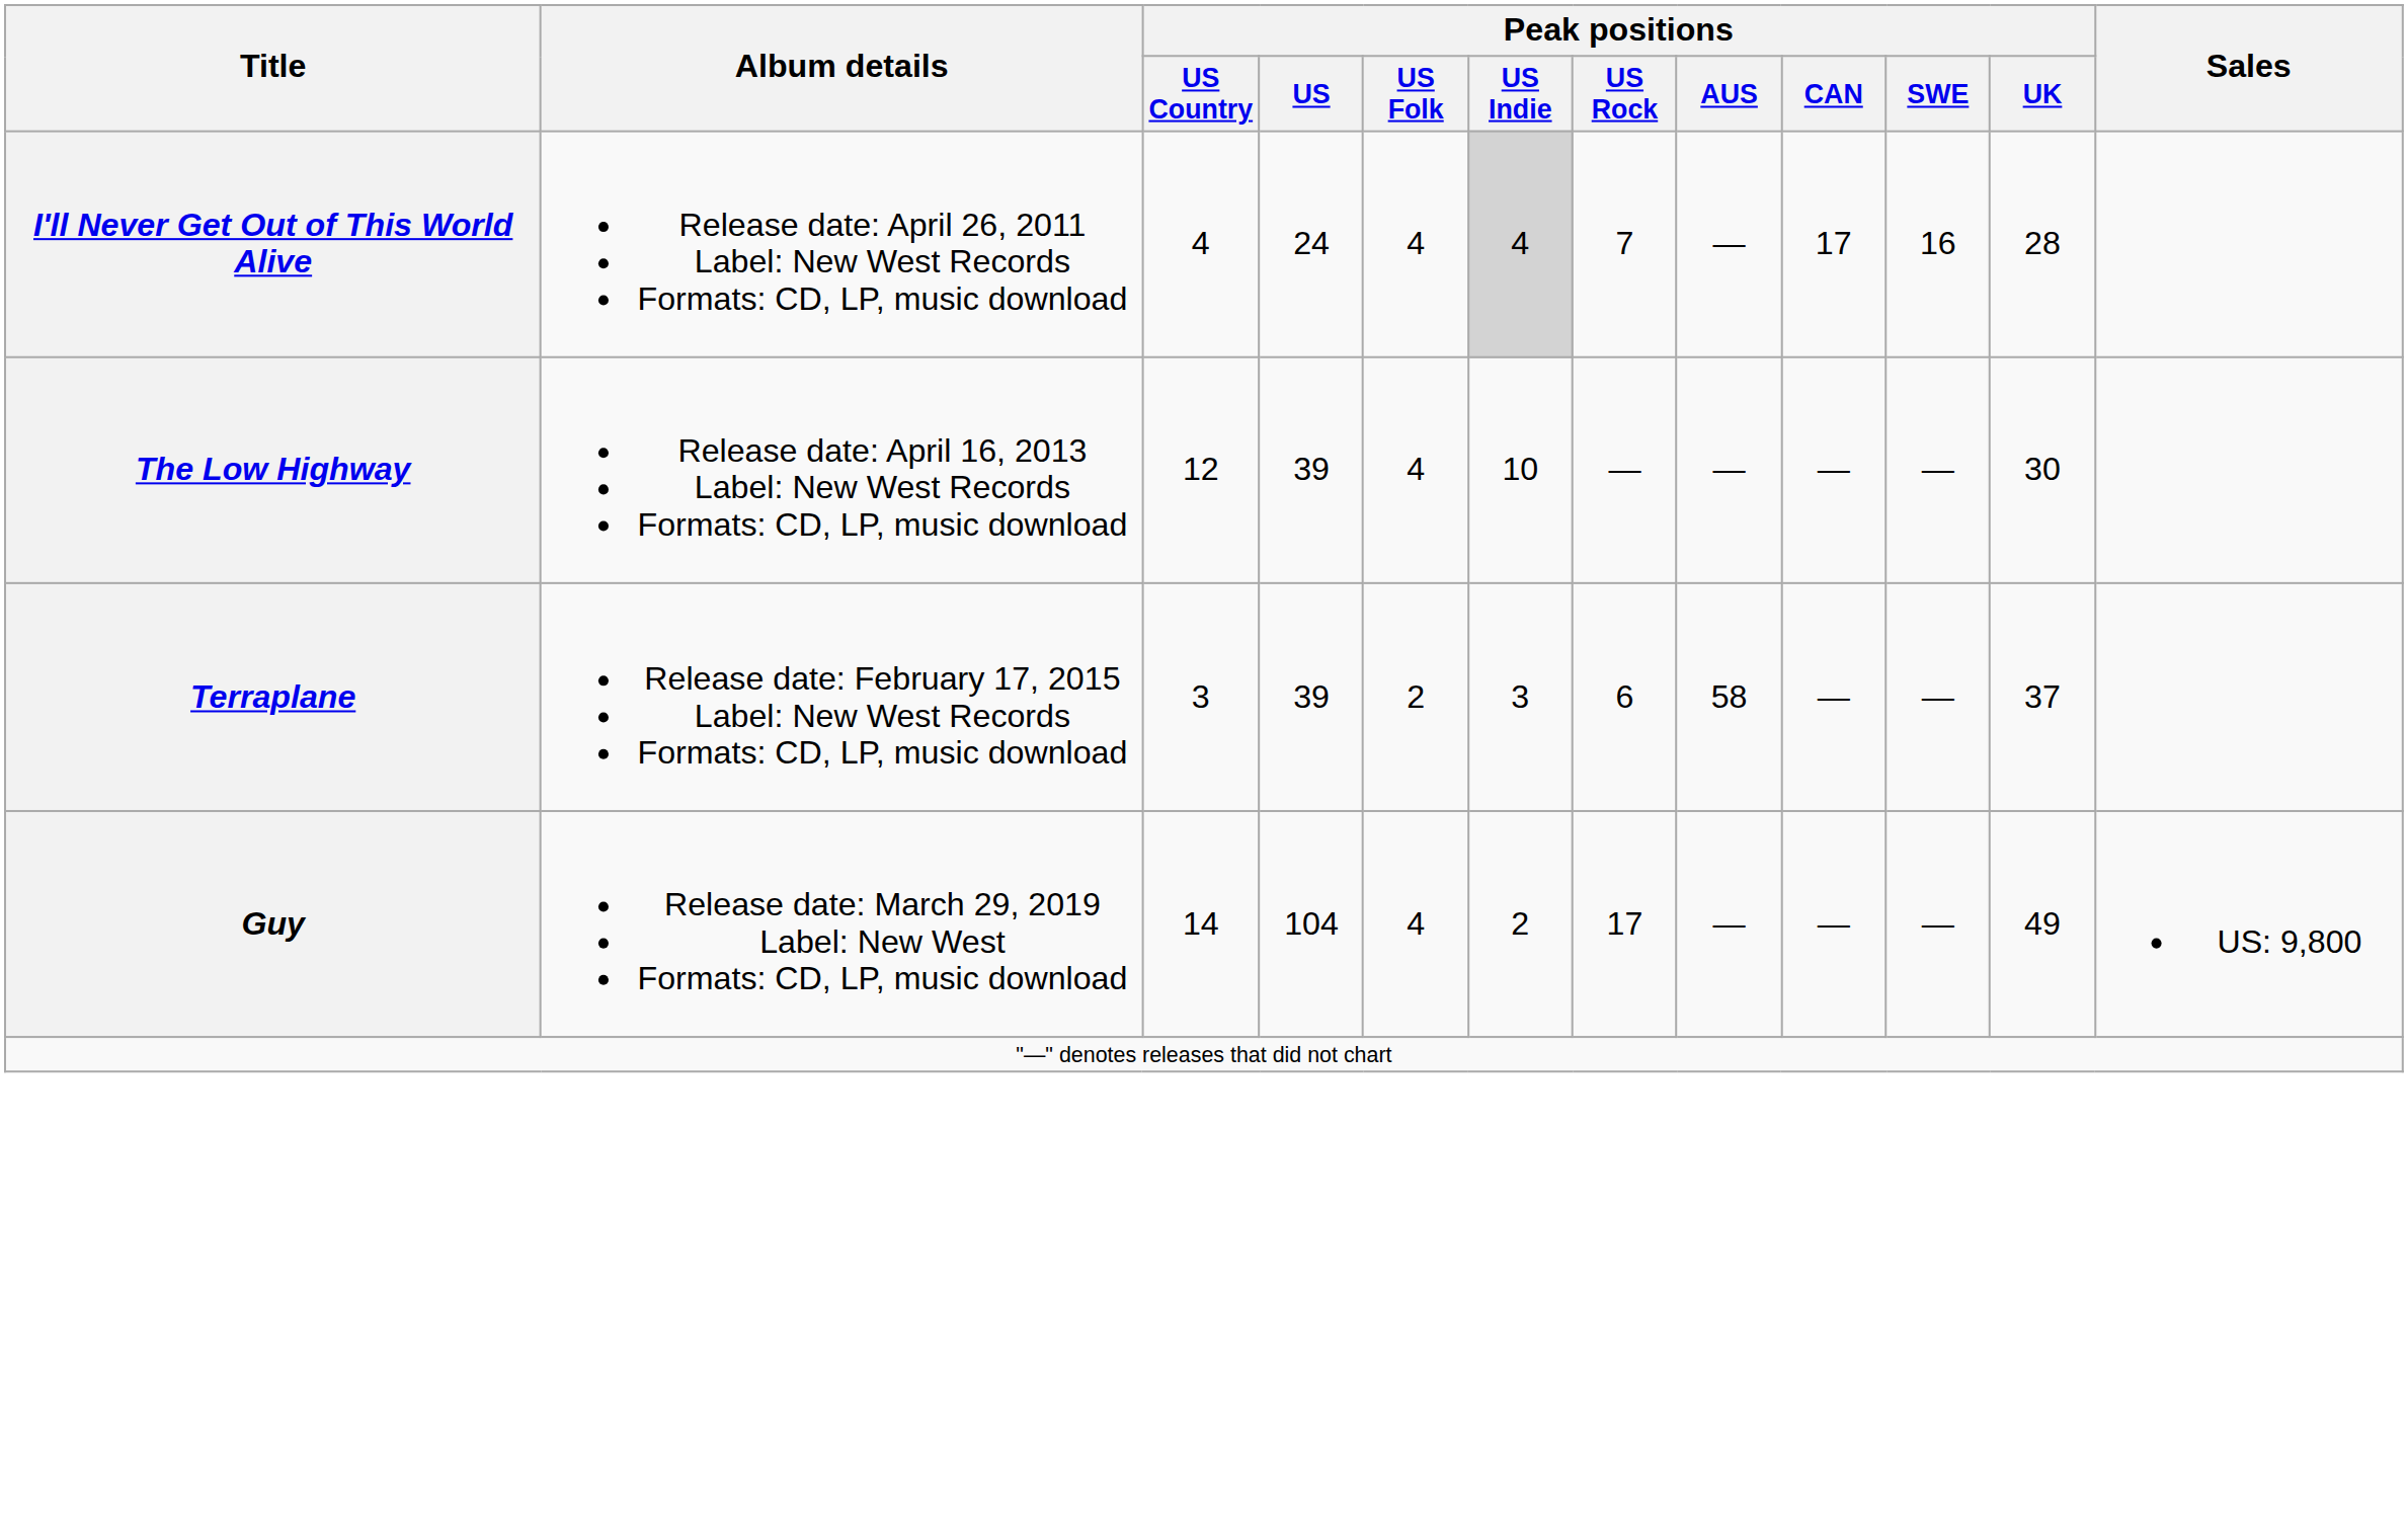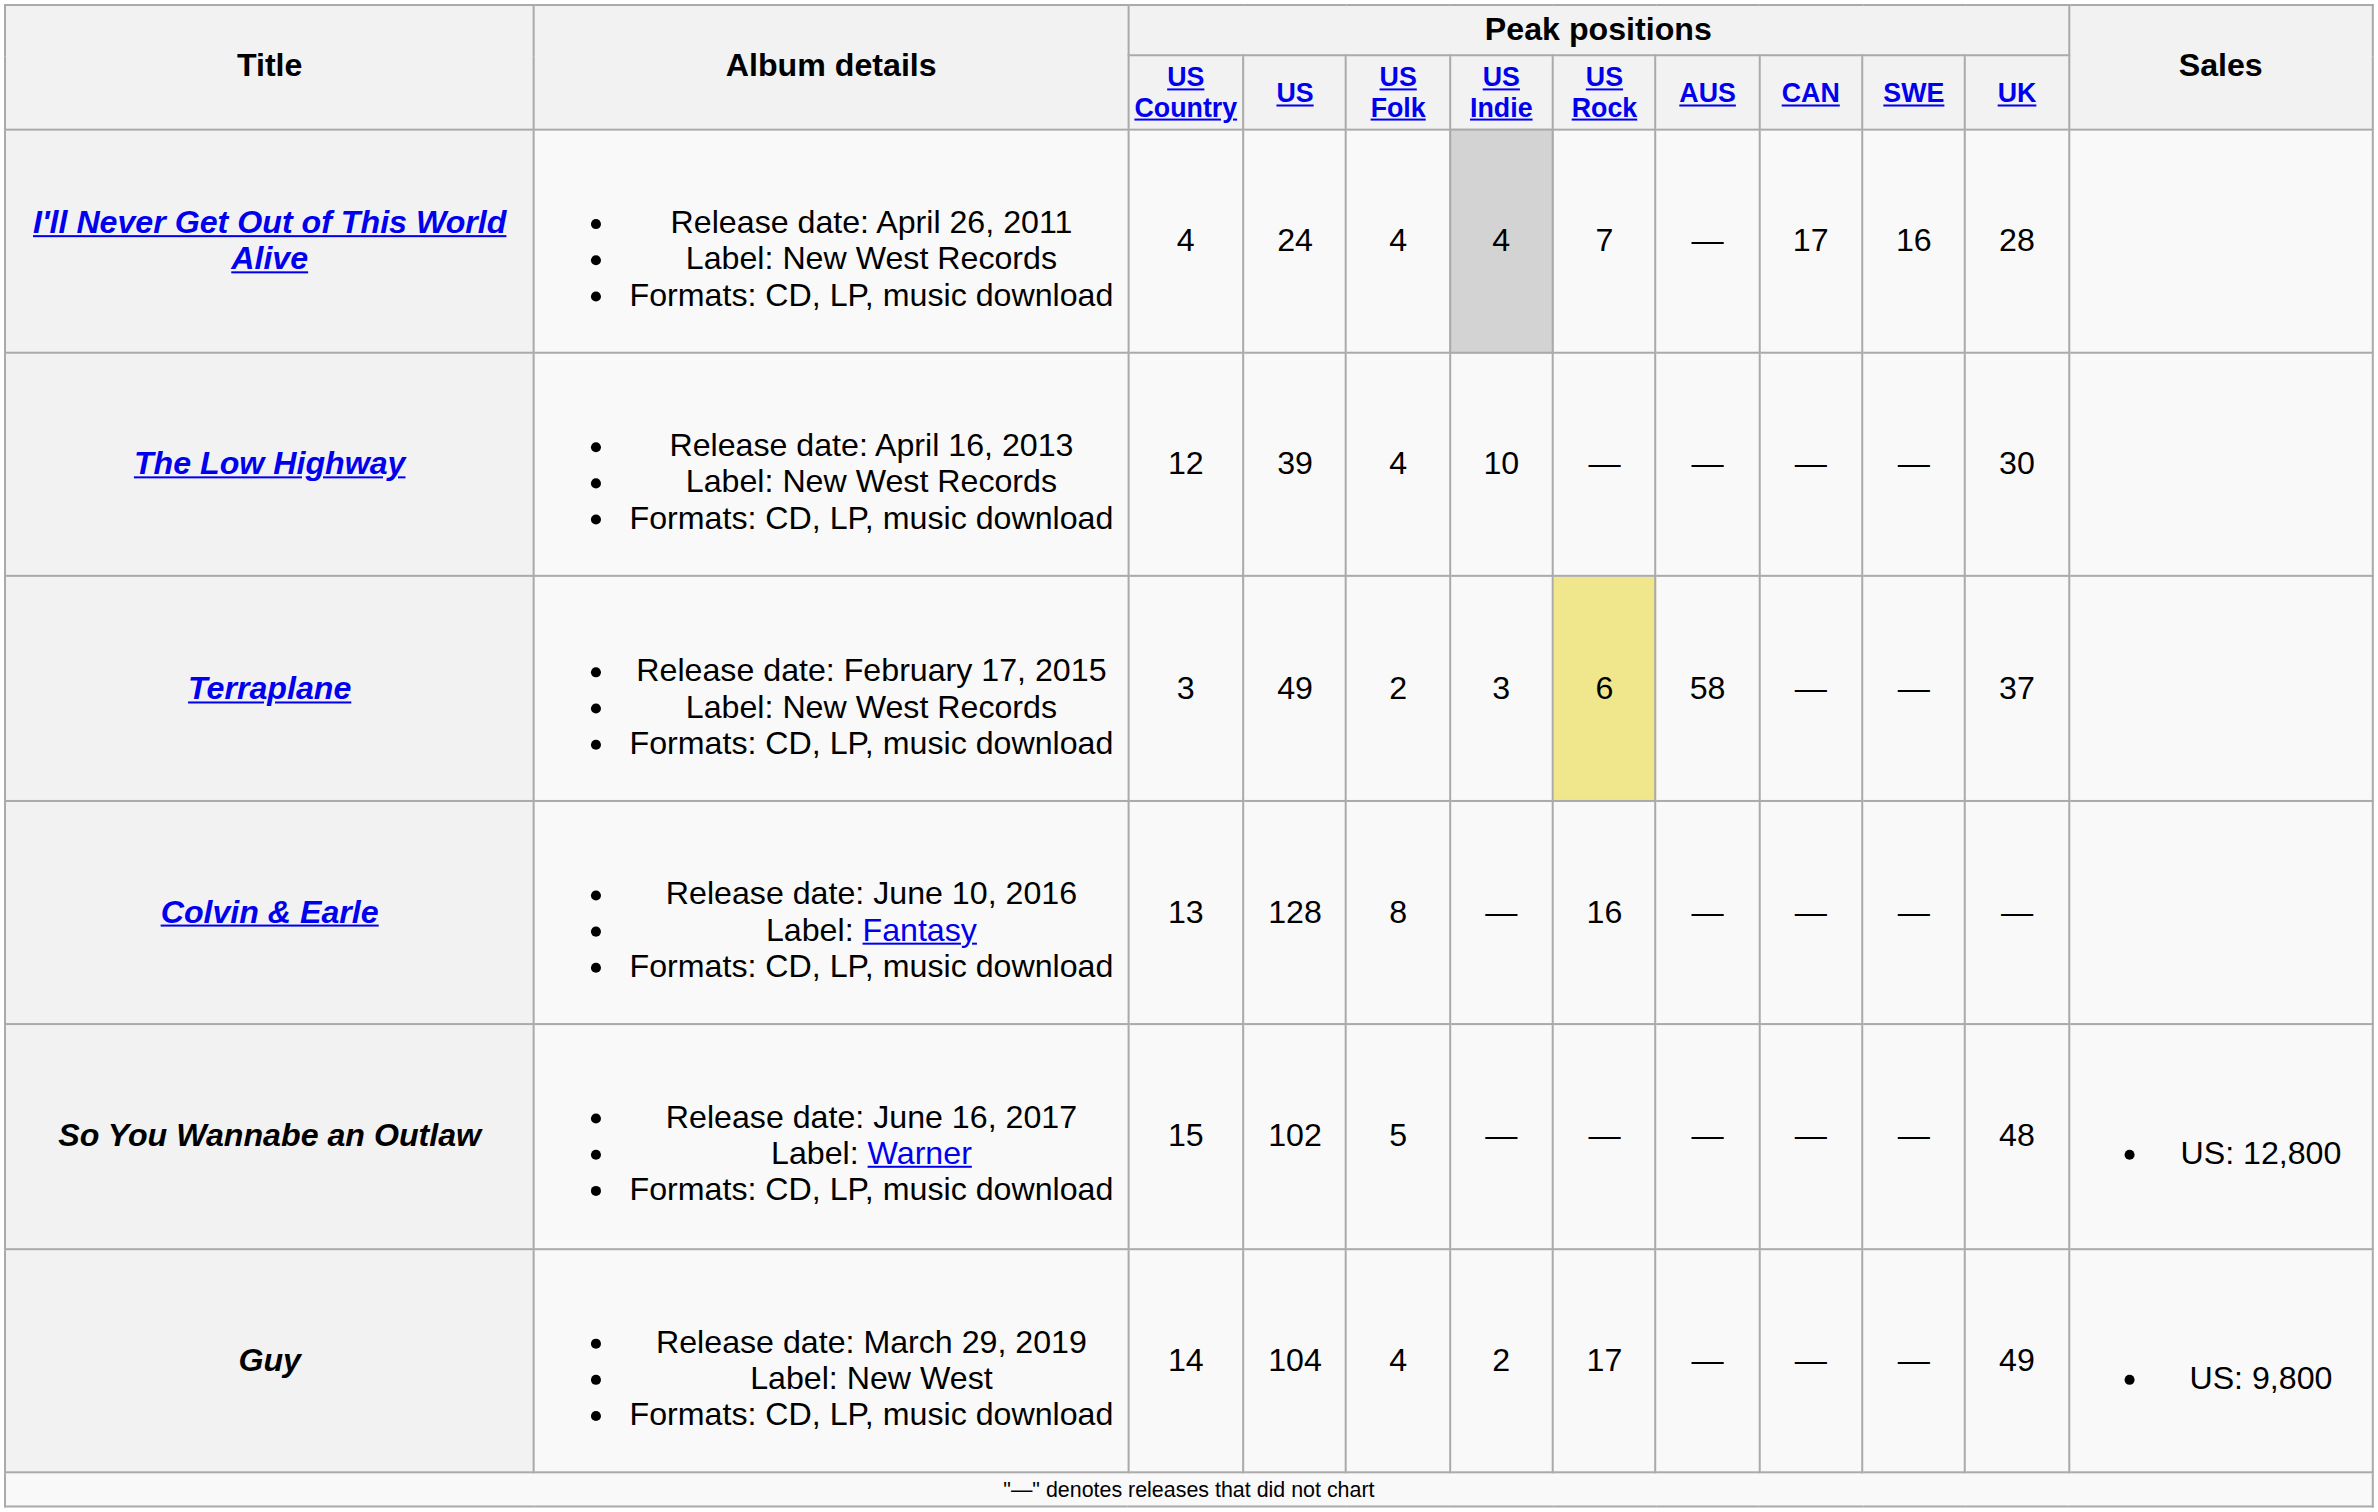Terraplane | Peak positions / US: 39 -> 49
Terraplane | Peak positions / US Rock: no background -> khaki background
+ row: Colvin & Earle | Release date: June 10, 2016 Label: Fantasy Formats: CD, LP, music download | 13 | 128 | 8 | — | 16 | — | — | — | —
+ row: So You Wannabe an Outlaw | Release date: June 16, 2017 Label: Warner Formats: CD, LP, music download | 15 | 102 | 5 | — | — | — | — | — | 48 | US: 12,800
